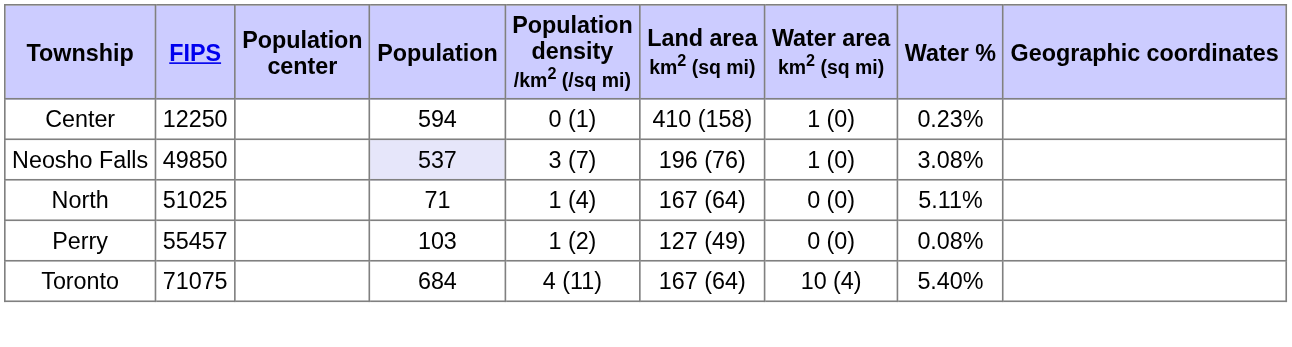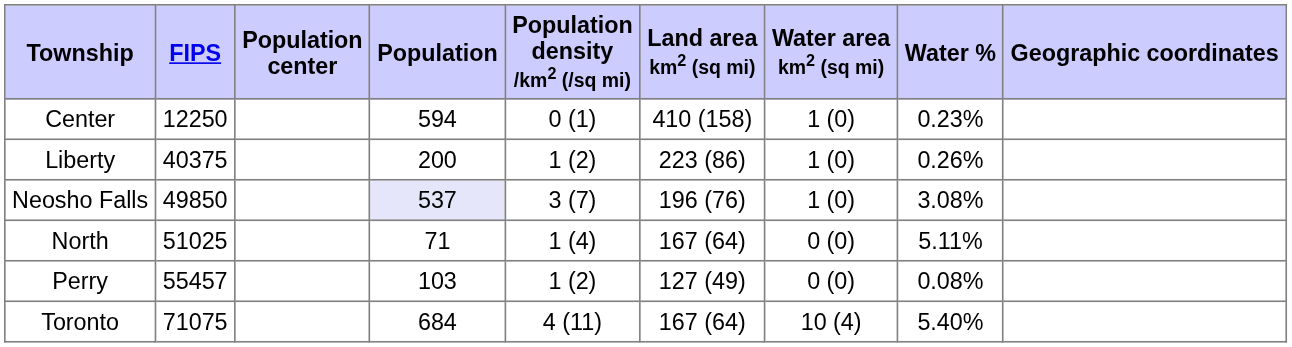+ row: Liberty | 40375 | 200 | 1 (2) | 223 (86) | 1 (0) | 0.26%
